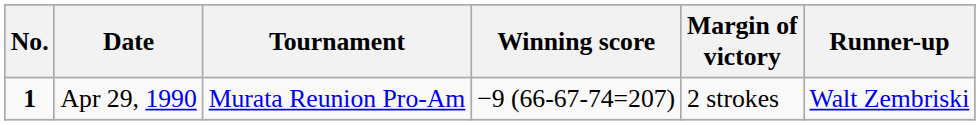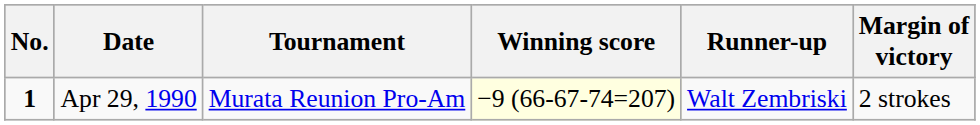columns swapped: Margin of victory <-> Runner-up
Apr 29, 1990 | Winning score: no background -> lightyellow background
